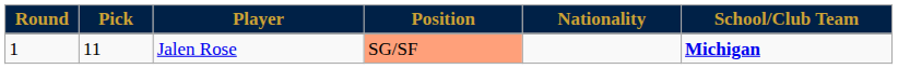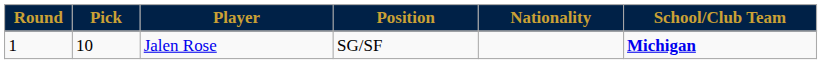Jalen Rose | Pick: 11 -> 10
Jalen Rose | Position: lightsalmon background -> no background
